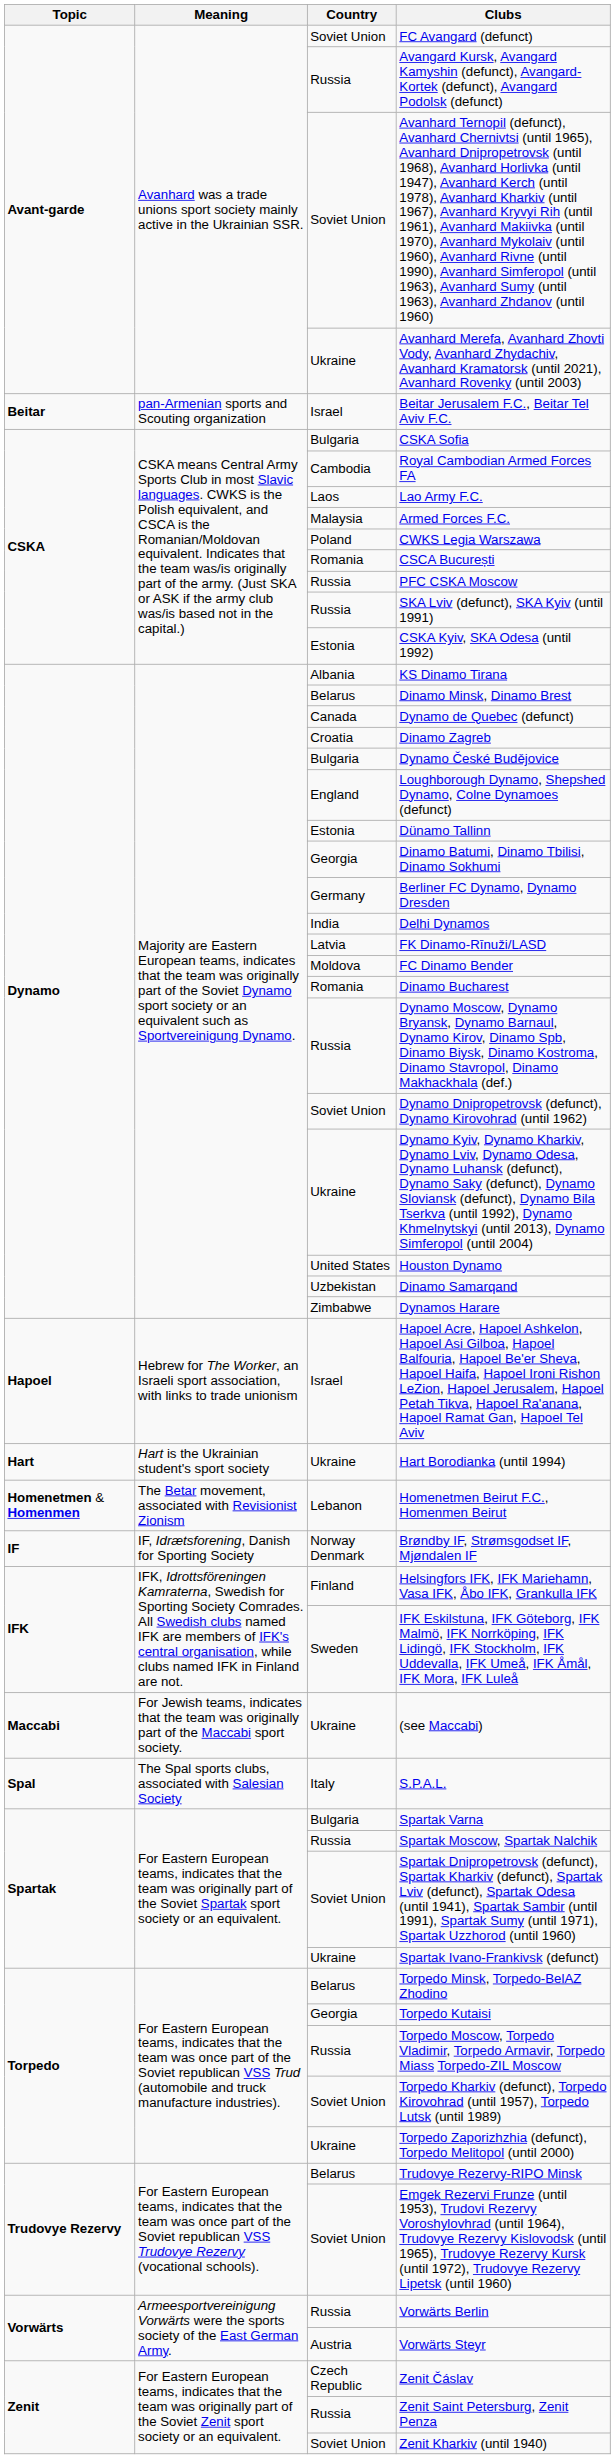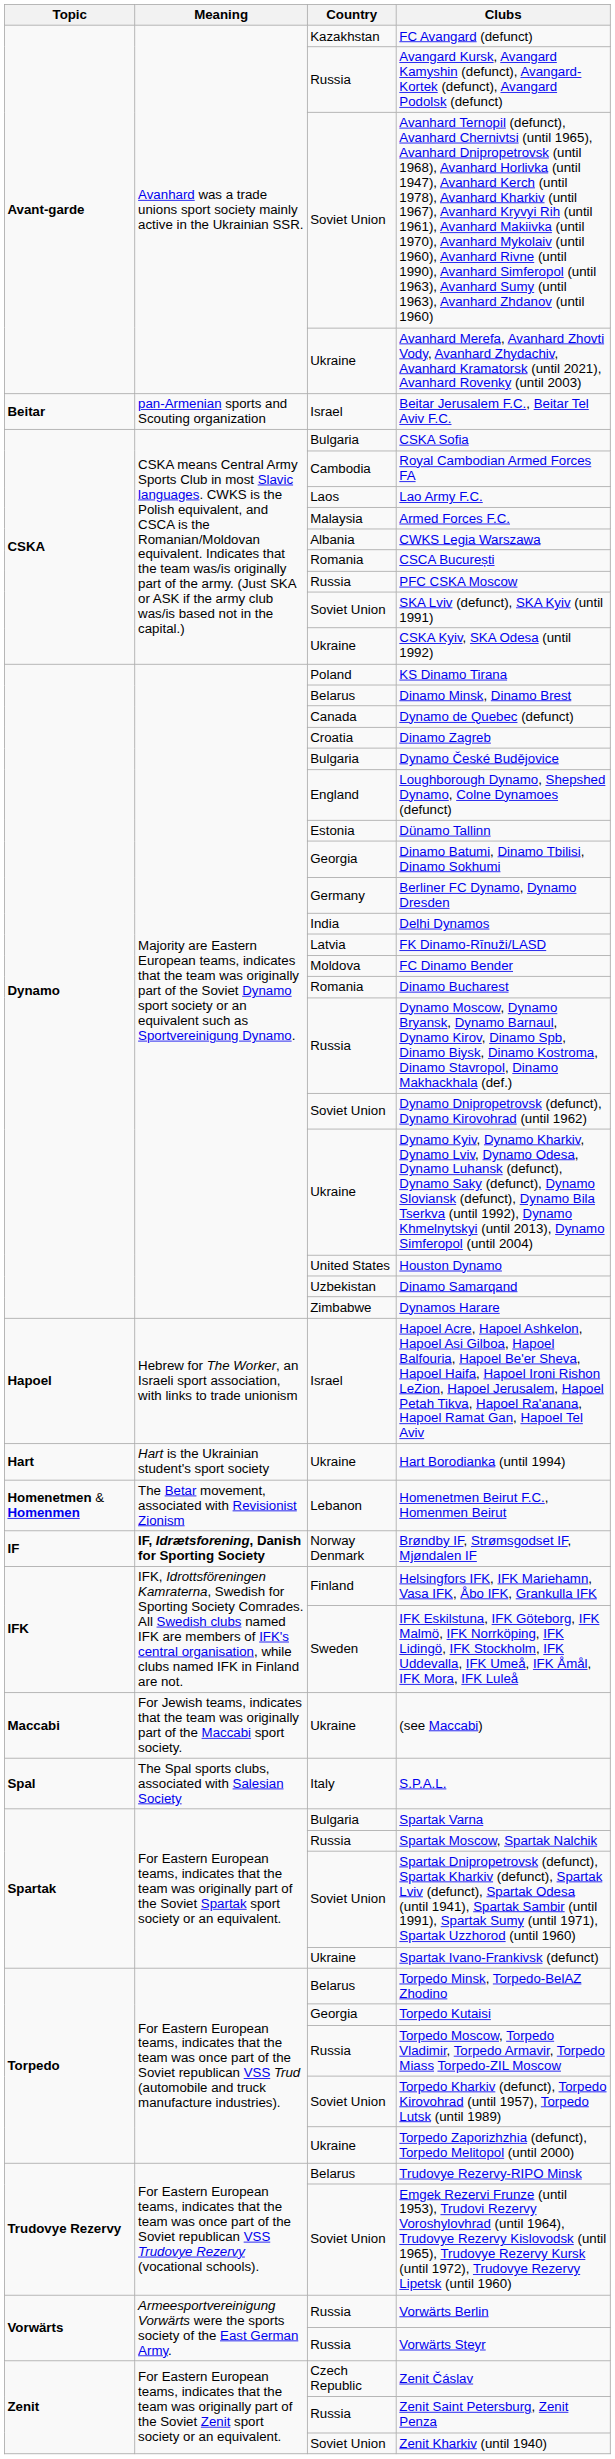FC Avangard (defunct) | Country: Soviet Union -> Kazakhstan
CWKS Legia Warszawa | Country: Poland -> Albania
SKA Lviv (defunct), SKA Kyiv (until 1991) | Country: Russia -> Soviet Union
CSKA Kyiv, SKA Odesa (until 1992) | Country: Estonia -> Ukraine
KS Dinamo Tirana | Country: Albania -> Poland
Brøndby IF, Strømsgodset IF, Mjøndalen IF | Meaning: normal -> bold
Vorwärts Steyr | Country: Austria -> Russia
